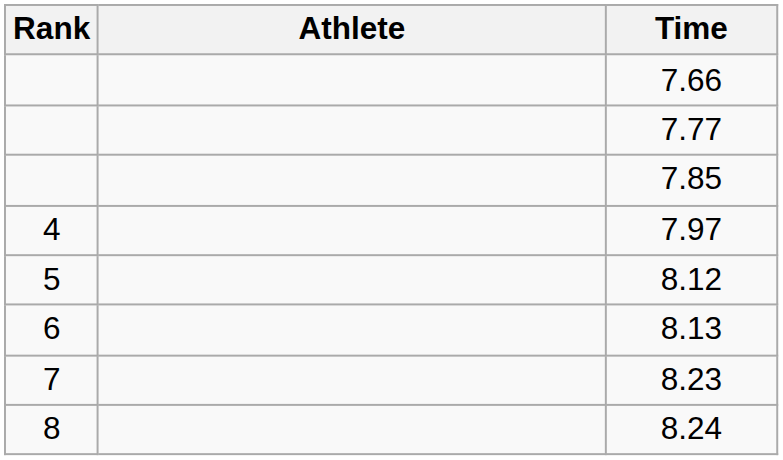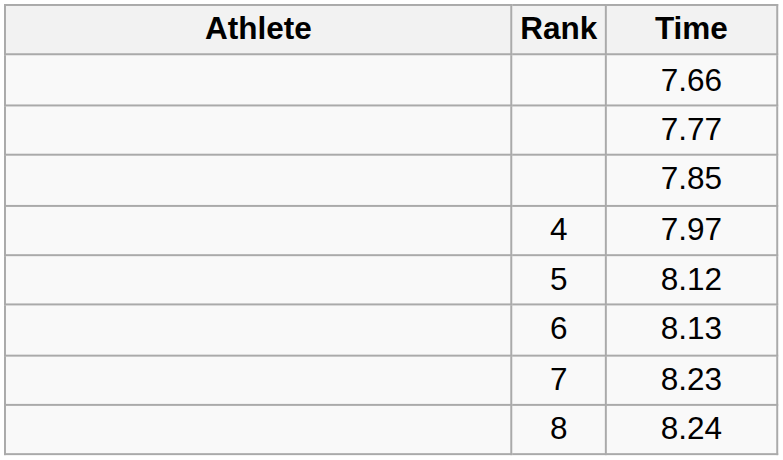columns swapped: Rank <-> Athlete
